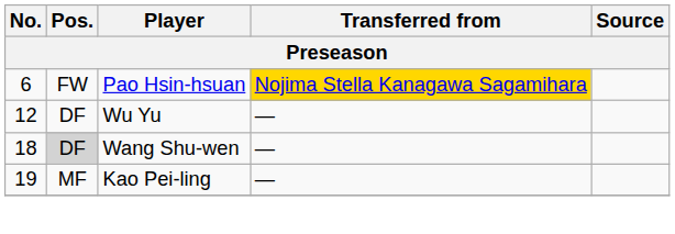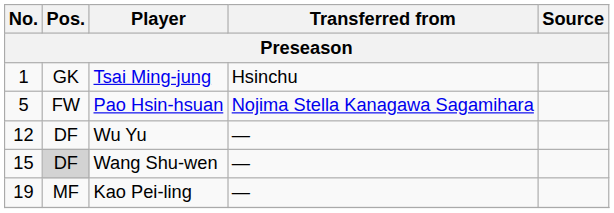+ row: 1 | GK | Tsai Ming-jung | Hsinchu
Pao Hsin-hsuan | No.: 6 -> 5
Pao Hsin-hsuan | Transferred from: gold background -> no background
Wang Shu-wen | No.: 18 -> 15
